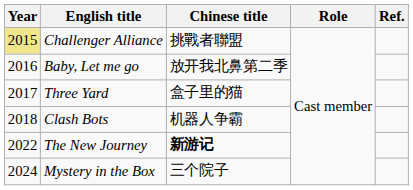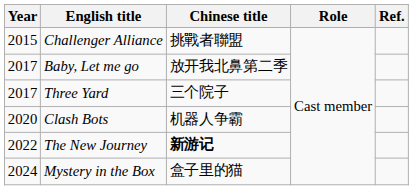Challenger Alliance | Year: khaki background -> no background
Baby, Let me go | Year: 2016 -> 2017
Three Yard | Chinese title: 盒子里的猫 -> 三个院子
Clash Bots | Year: 2018 -> 2020
Mystery in the Box | Chinese title: 三个院子 -> 盒子里的猫
